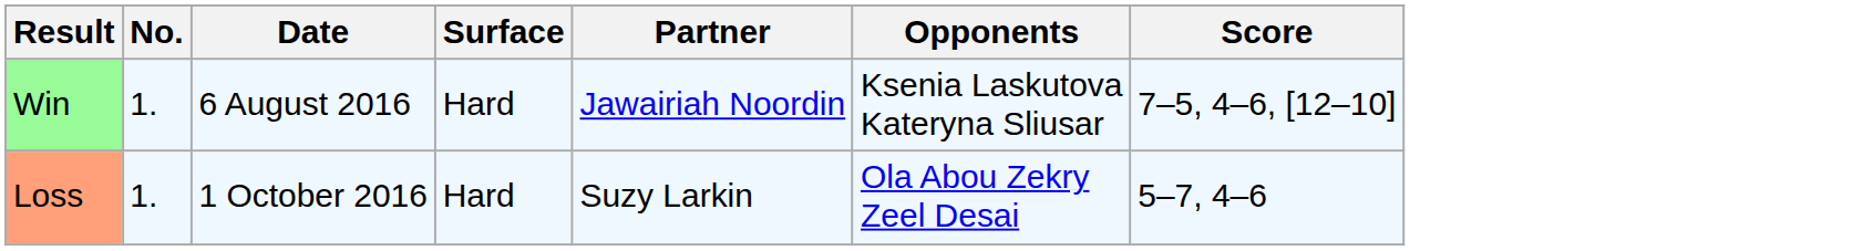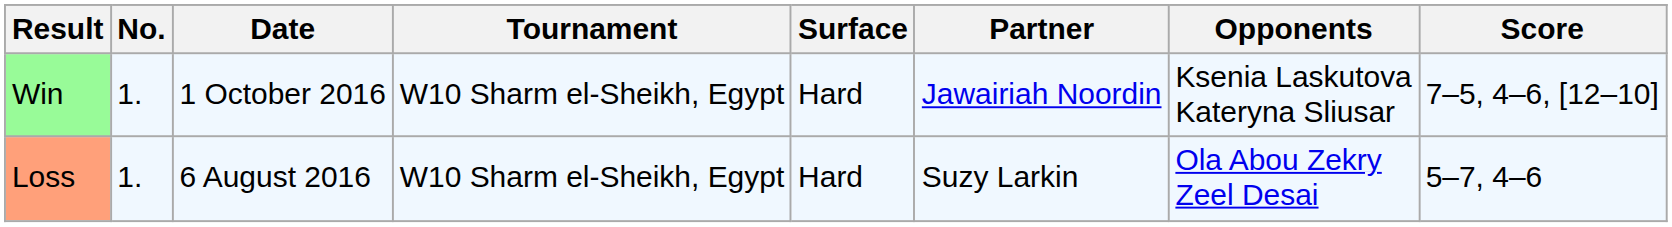+ column: Tournament | W10 Sharm el-Sheikh, Egypt | W10 Sharm el-Sheikh, Egypt
Win | Date: 6 August 2016 -> 1 October 2016
Loss | Date: 1 October 2016 -> 6 August 2016
